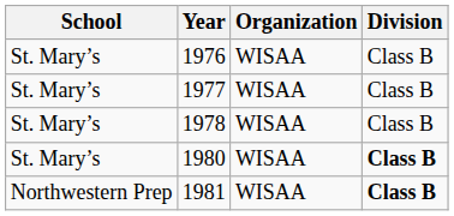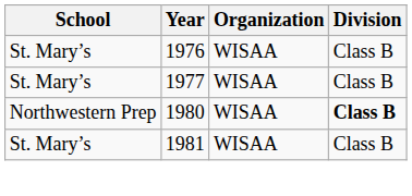- row: St. Mary’s | 1978 | WISAA | Class B
1980 | School: St. Mary’s -> Northwestern Prep
1981 | School: Northwestern Prep -> St. Mary’s
1981 | Division: bold -> normal
